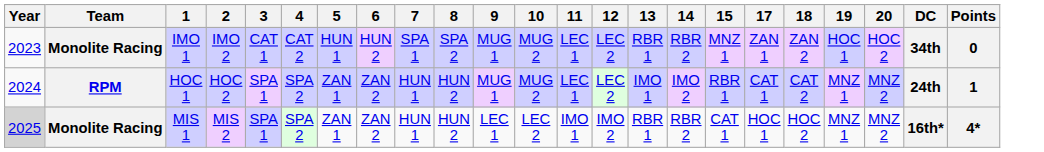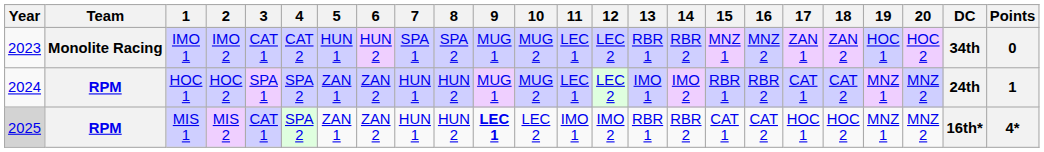+ column: 16 | MNZ 2 | RBR 2 | CAT 2
MIS 1 | Team: Monolite Racing -> RPM
MIS 1 | 3: SPA 1 -> CAT 1
MIS 1 | 9: normal -> bold
